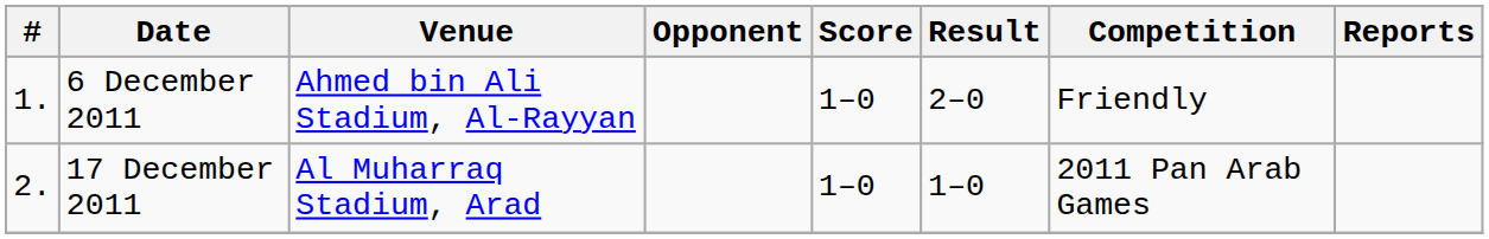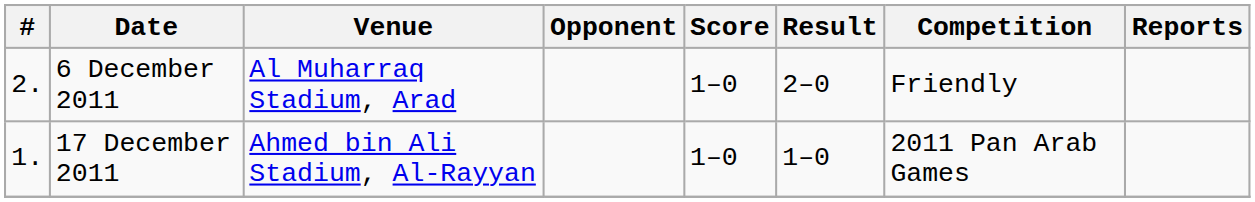6 December 2011 | #: 1. -> 2.
6 December 2011 | Venue: Ahmed bin Ali Stadium, Al-Rayyan -> Al Muharraq Stadium, Arad
17 December 2011 | #: 2. -> 1.
17 December 2011 | Venue: Al Muharraq Stadium, Arad -> Ahmed bin Ali Stadium, Al-Rayyan
